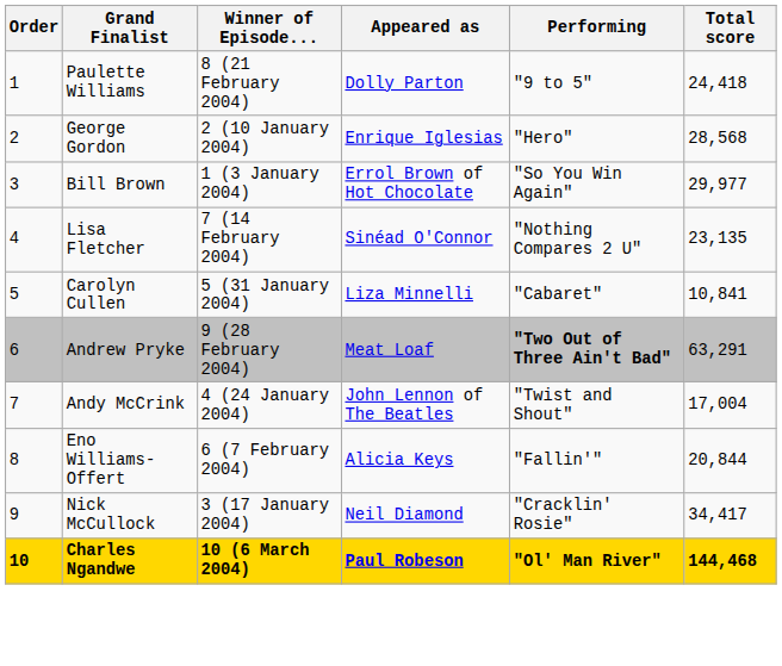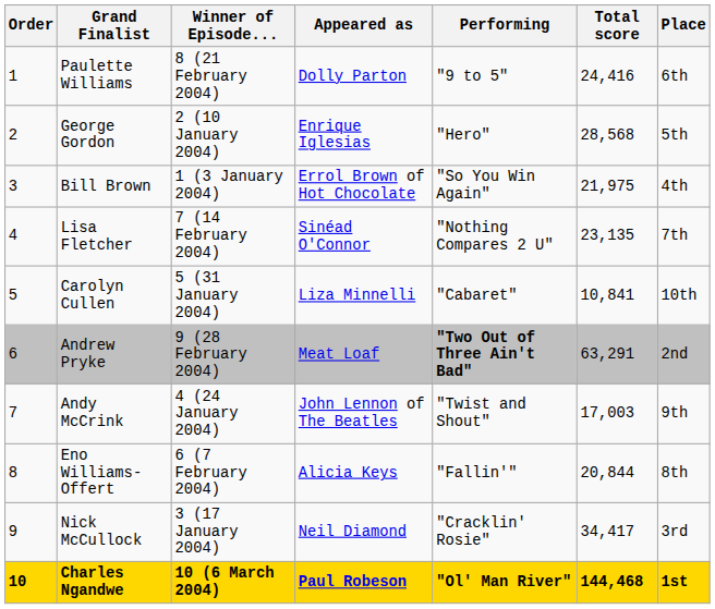+ column: Place | 6th | 5th | 4th | 7th | 10th | 2nd | 9th | 8th | 3rd | 1st
Paulette Williams | Total score: 24,418 -> 24,416
Bill Brown | Total score: 29,977 -> 21,975
Andy McCrink | Total score: 17,004 -> 17,003
